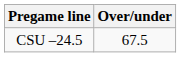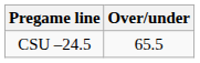CSU –24.5 | Over/under: 67.5 -> 65.5
